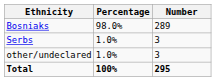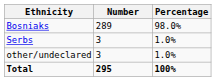columns swapped: Number <-> Percentage
